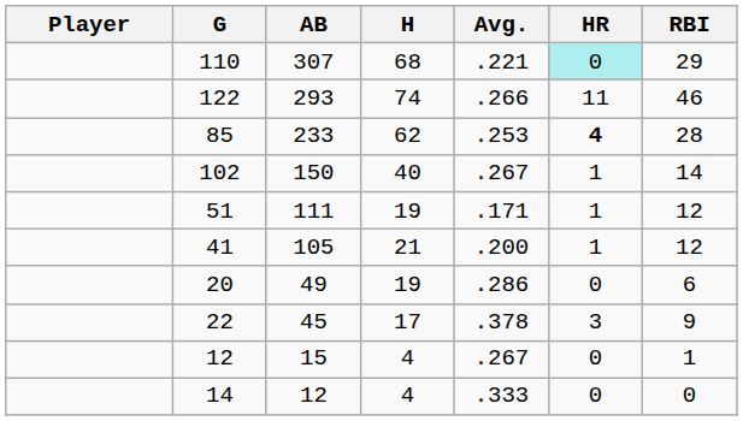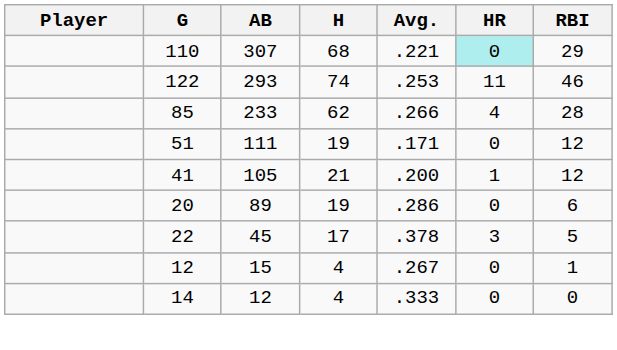122 | Avg.: .266 -> .253
85 | Avg.: .253 -> .266
85 | HR: bold -> normal
- row: 102 | 150 | 40 | .267 | 1 | 14
51 | HR: 1 -> 0
20 | AB: 49 -> 89
22 | RBI: 9 -> 5
